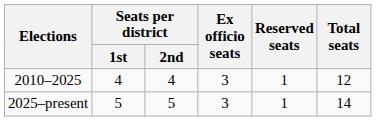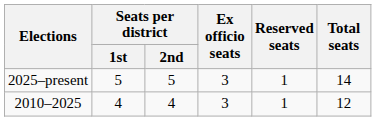rows swapped: 2010–2025 <-> 2025–present
